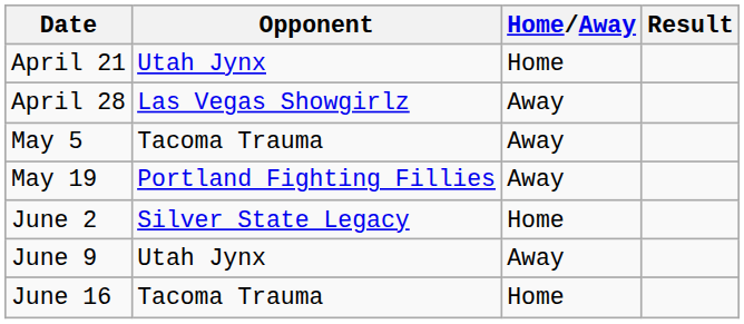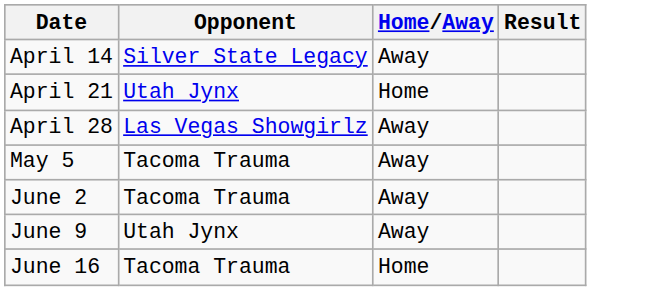+ row: April 14 | Silver State Legacy | Away
- row: May 19 | Portland Fighting Fillies | Away
June 2 | Opponent: Silver State Legacy -> Tacoma Trauma
June 2 | Home/Away: Home -> Away
